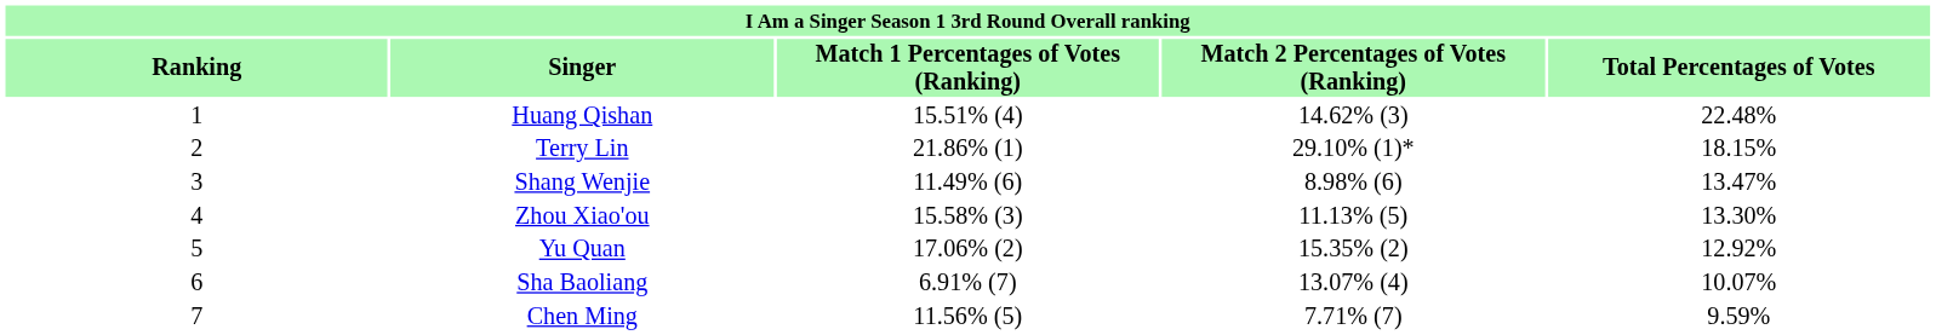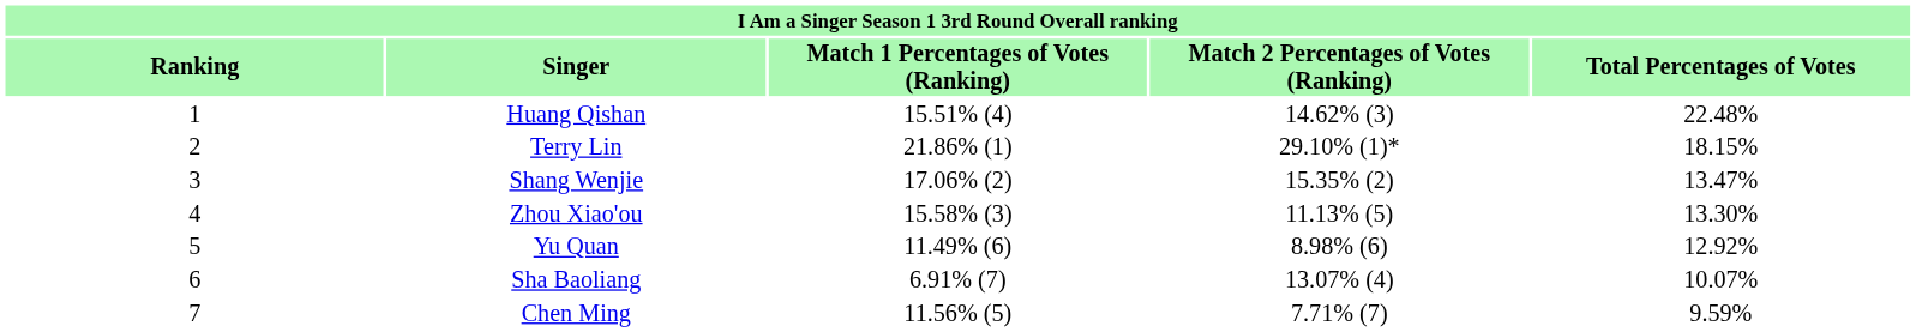Shang Wenjie | column 3: 11.49% (6) -> 17.06% (2)
Shang Wenjie | column 4: 8.98% (6) -> 15.35% (2)
Yu Quan | column 3: 17.06% (2) -> 11.49% (6)
Yu Quan | column 4: 15.35% (2) -> 8.98% (6)
